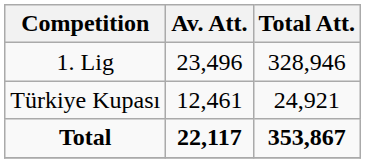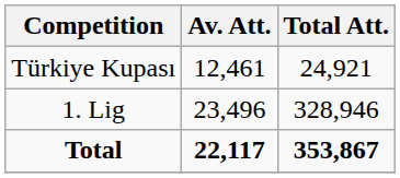rows swapped: 1. Lig <-> Türkiye Kupası
